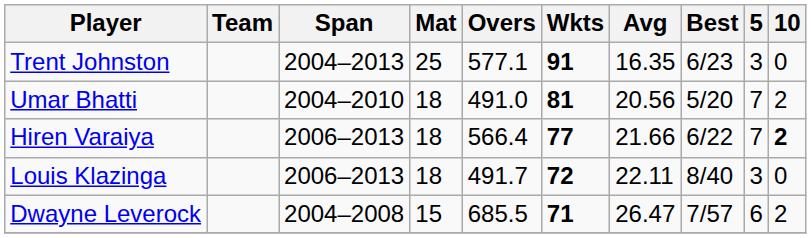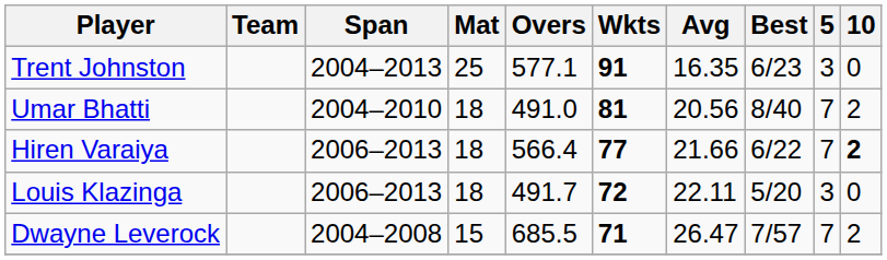Umar Bhatti | Best: 5/20 -> 8/40
Louis Klazinga | Best: 8/40 -> 5/20
Dwayne Leverock | 5: 6 -> 7
